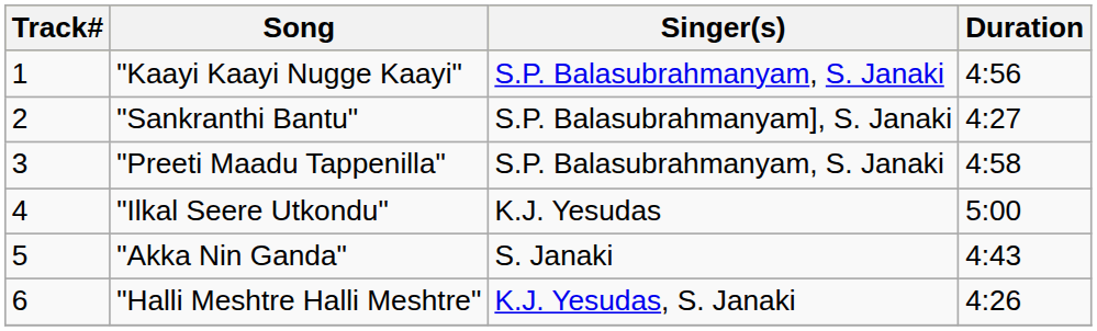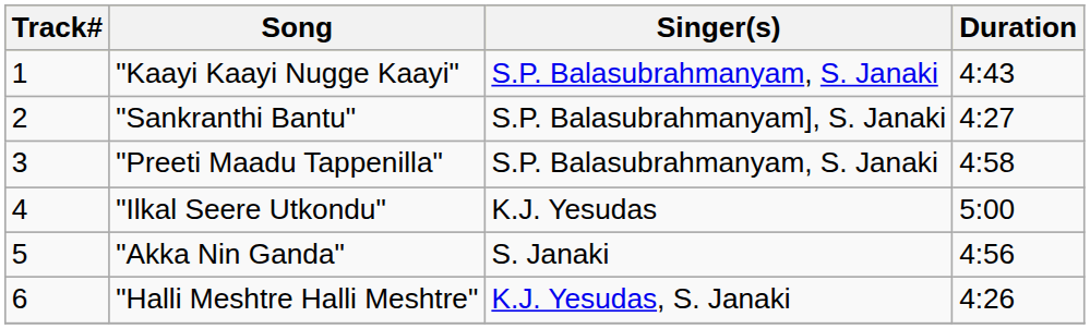"Kaayi Kaayi Nugge Kaayi" | Duration: 4:56 -> 4:43
"Akka Nin Ganda" | Duration: 4:43 -> 4:56
